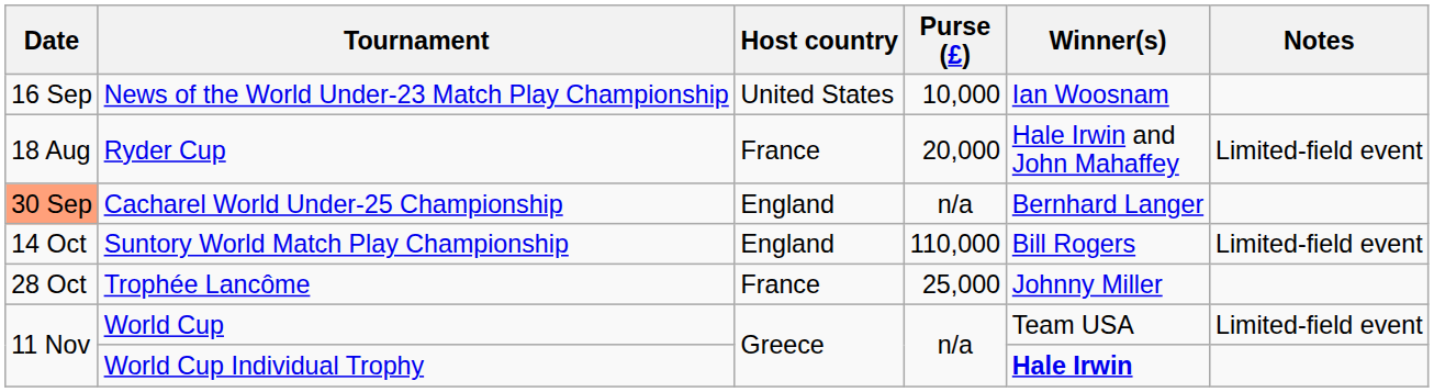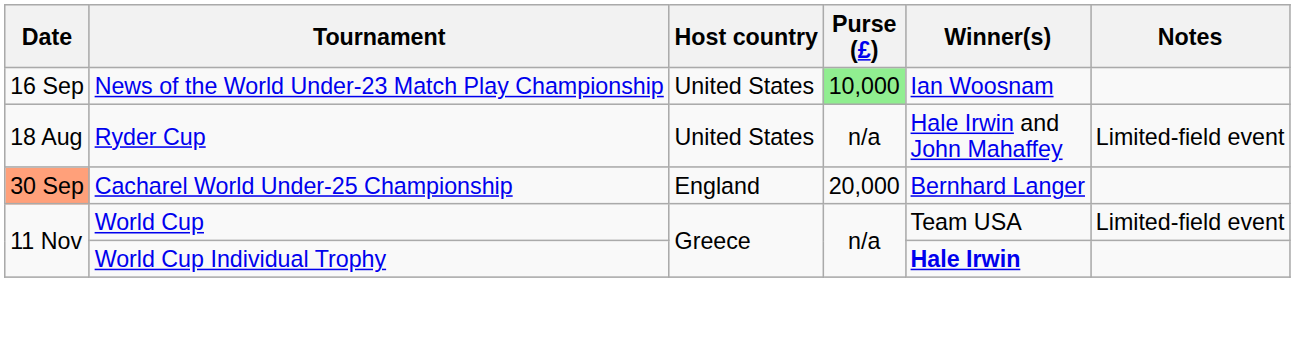News of the World Under-23 Match Play Championship | Purse (£): no background -> lightgreen background
Ryder Cup | Host country: France -> United States
Ryder Cup | Purse (£): 20,000 -> n/a
Cacharel World Under-25 Championship | Purse (£): n/a -> 20,000
- row: 14 Oct | Suntory World Match Play Championship | England | 110,000 | Bill Rogers | Limited-field event
- row: 28 Oct | Trophée Lancôme | France | 25,000 | Johnny Miller
